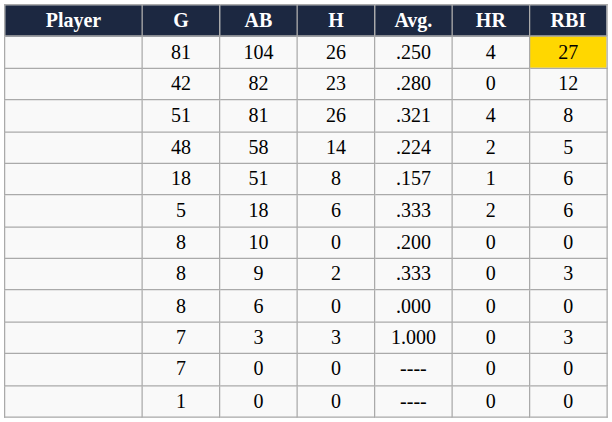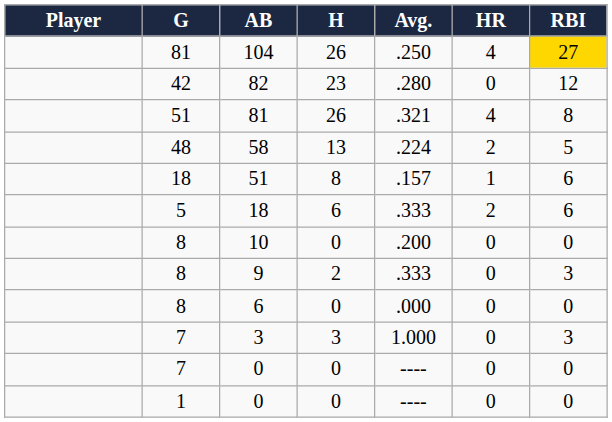58 | H: 14 -> 13
